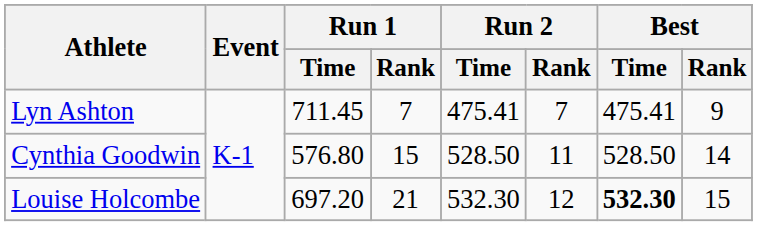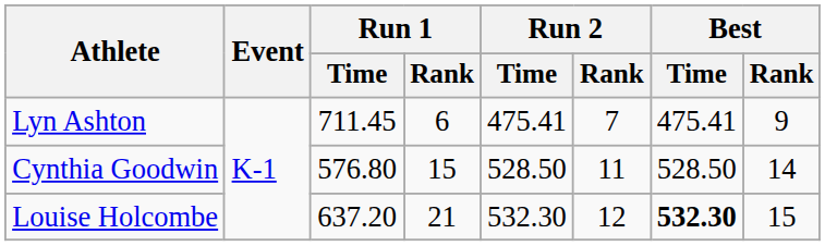Lyn Ashton | Run 1 / Rank: 7 -> 6
Louise Holcombe | Run 1 / Time: 697.20 -> 637.20
